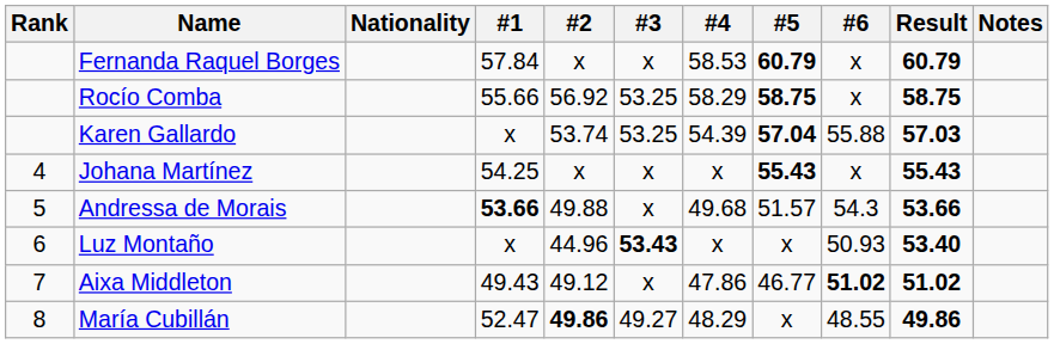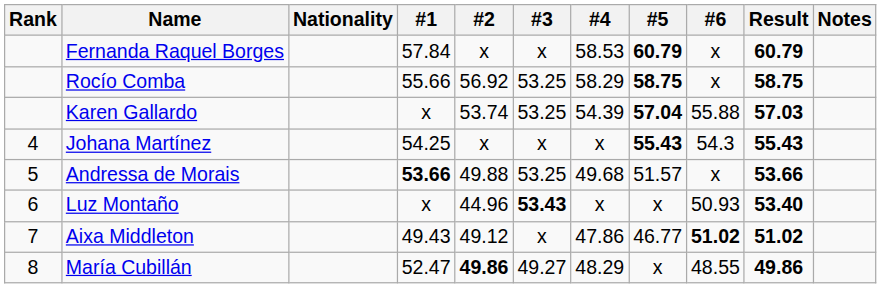Johana Martínez | #6: x -> 54.3
Andressa de Morais | #3: x -> 53.25
Andressa de Morais | #6: 54.3 -> x
